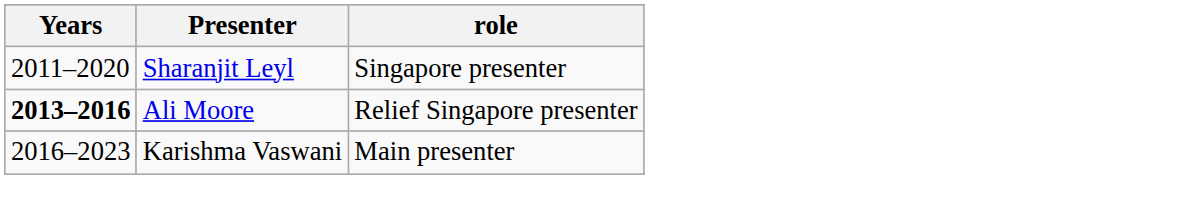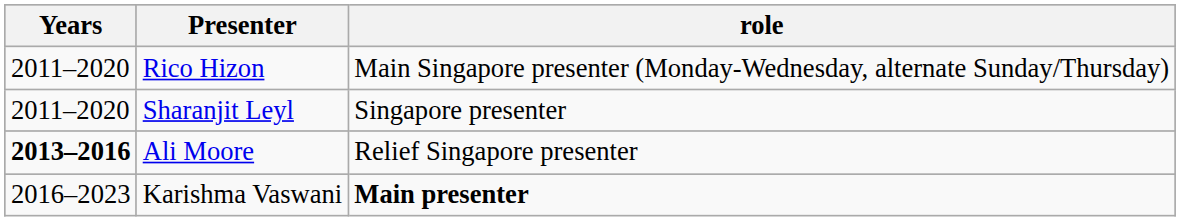+ row: 2011–2020 | Rico Hizon | Main Singapore presenter (Monday-Wednesday, alternate Sunday/Thursday)
Karishma Vaswani | role: normal -> bold
